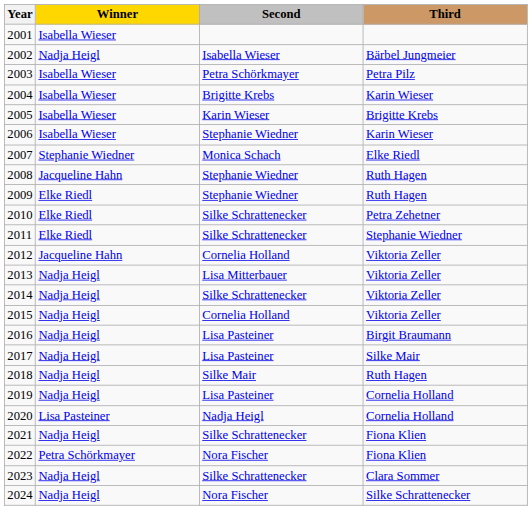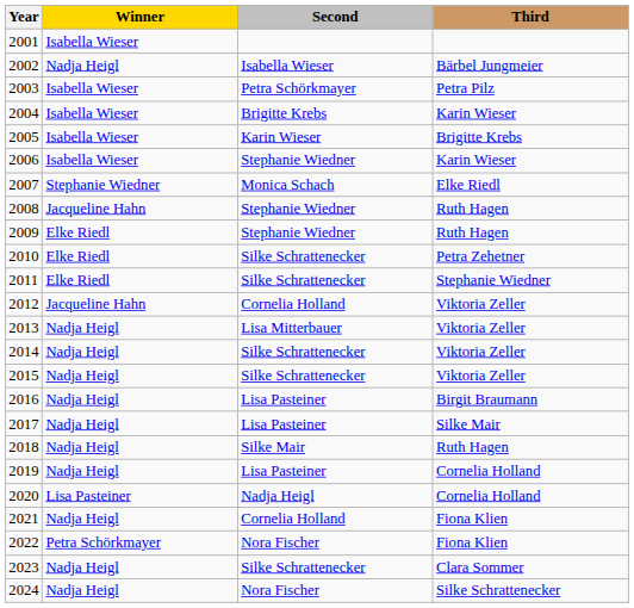2015 | Second: Cornelia Holland -> Silke Schrattenecker
2021 | Second: Silke Schrattenecker -> Cornelia Holland
